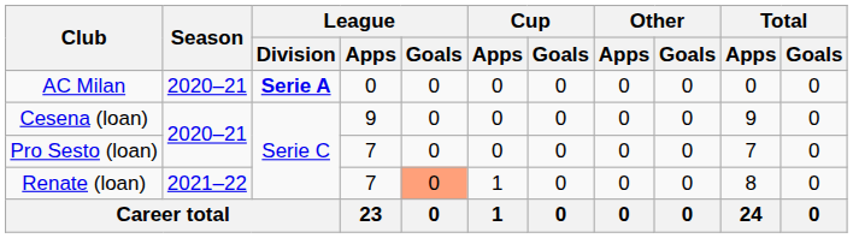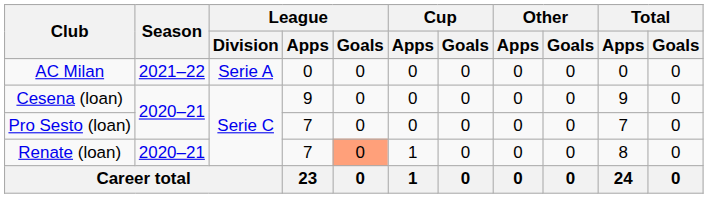AC Milan | Season: 2020–21 -> 2021–22
AC Milan | League / Division: bold -> normal
Renate (loan) | Season: 2021–22 -> 2020–21
